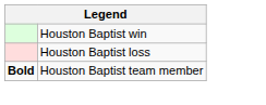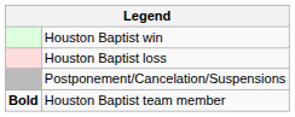+ row: Postponement/Cancelation/Suspensions
